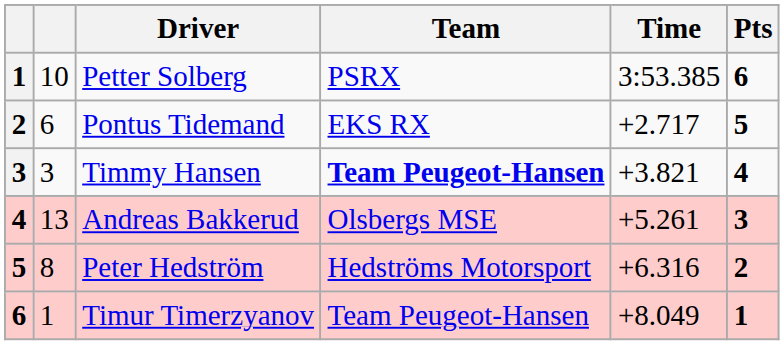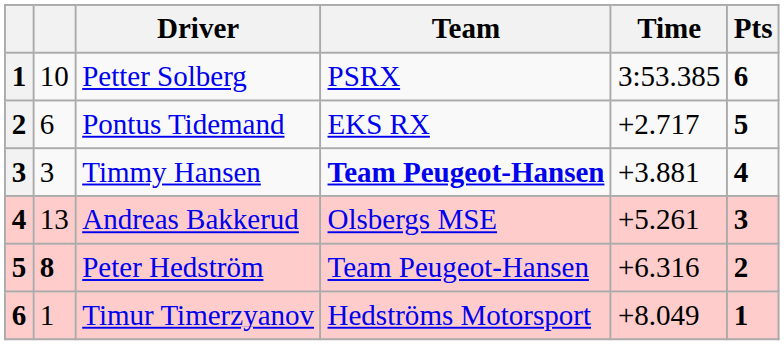Timmy Hansen | Time: +3.821 -> +3.881
Peter Hedström | column 2: normal -> bold
Peter Hedström | Team: Hedströms Motorsport -> Team Peugeot-Hansen
Timur Timerzyanov | Team: Team Peugeot-Hansen -> Hedströms Motorsport
